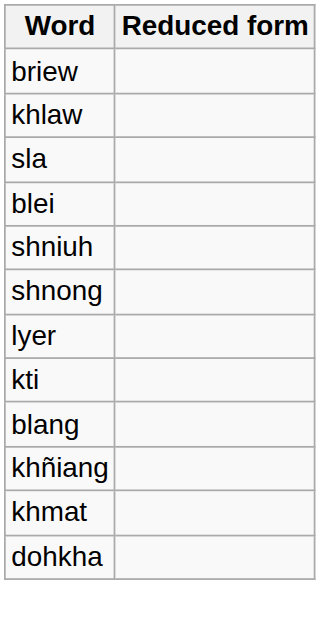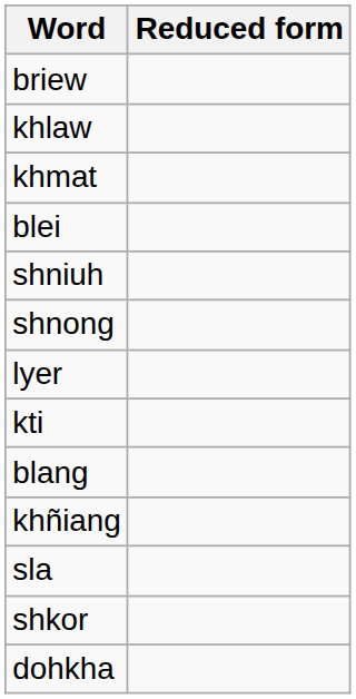rows swapped: sla <-> khmat
+ row: shkor
